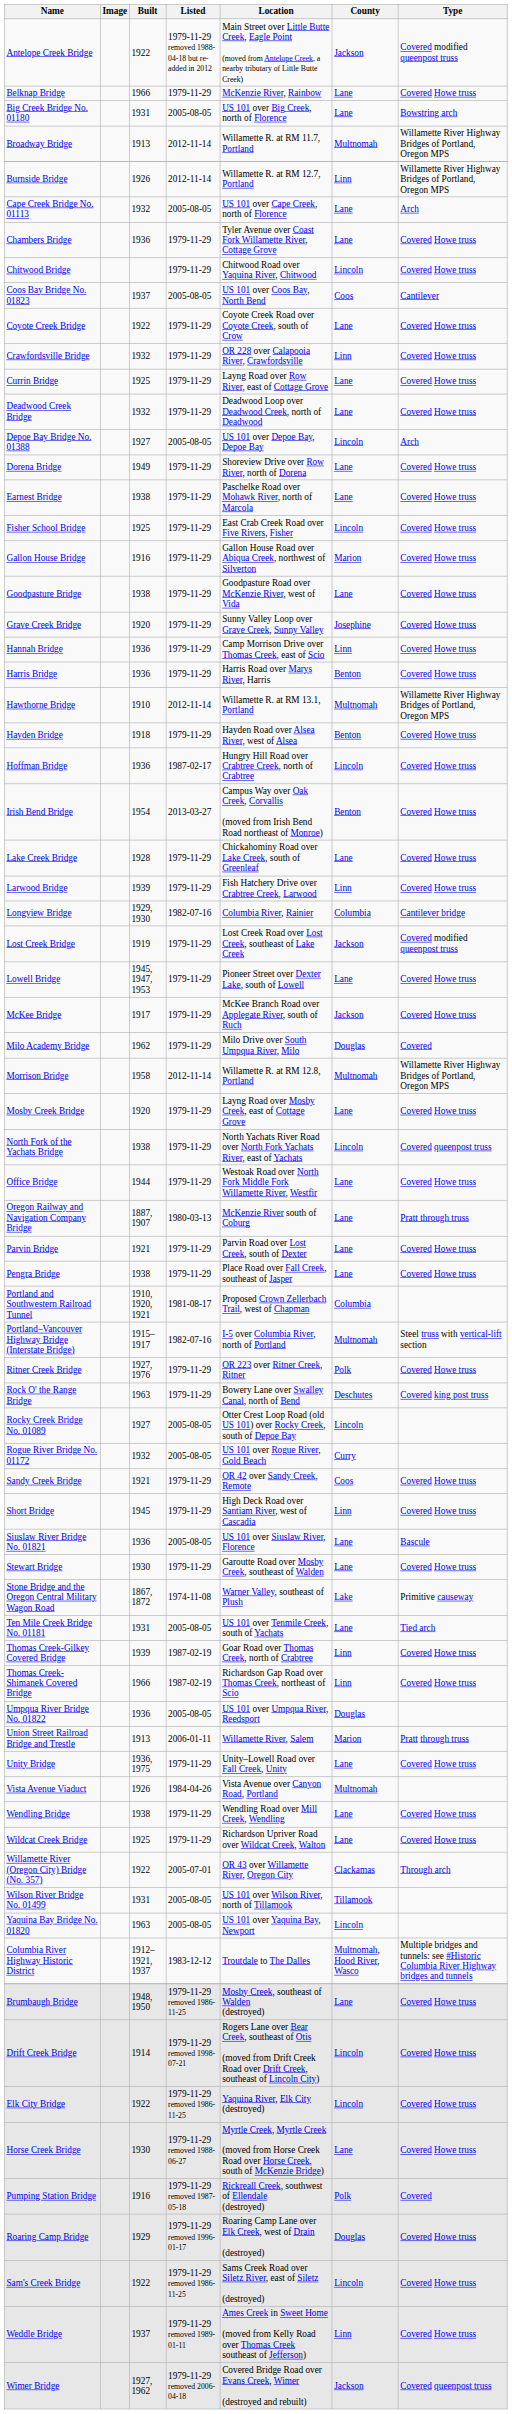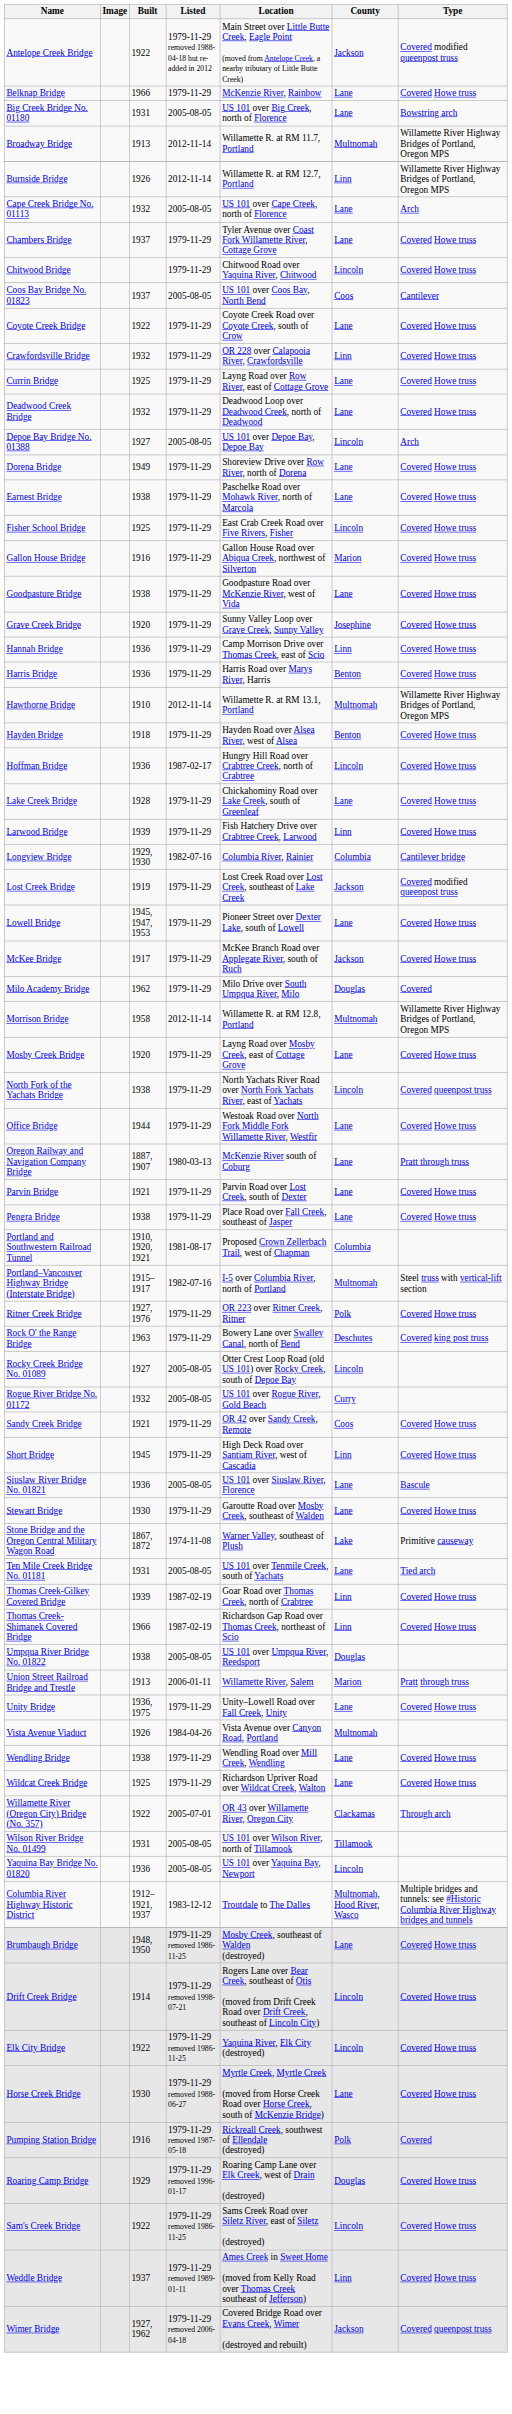Chambers Bridge | Built: 1936 -> 1937
- row: Irish Bend Bridge | 1954 | 2013-03-27 | Campus Way over Oak Creek, Corvallis (moved from Irish Bend Road northeast of Monroe) | Benton | Covered Howe truss
Umpqua River Bridge No. 01822 | Built: 1936 -> 1938
Yaquina Bay Bridge No. 01820 | Built: 1963 -> 1936
